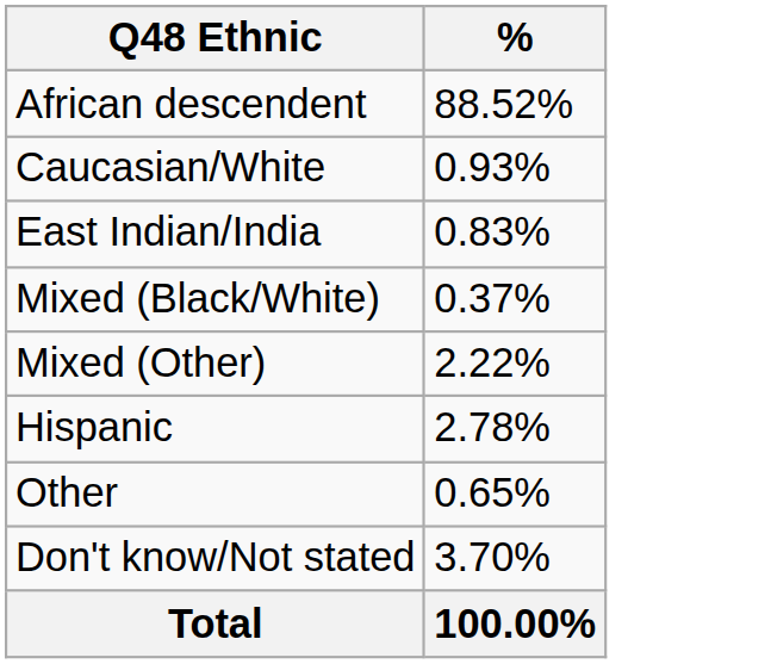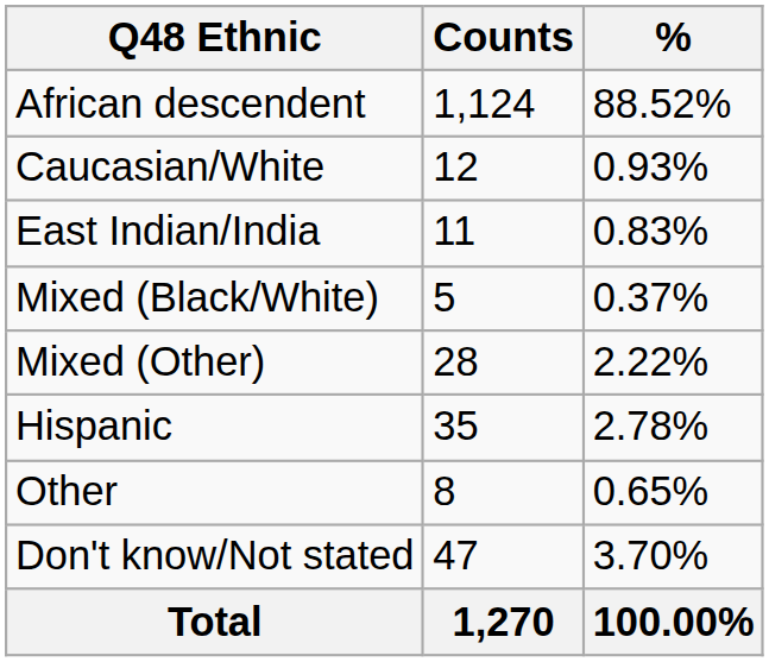+ column: Counts | 1,124 | 12 | 11 | 5 | 28 | 35 | 8 | 47 | 1,270
